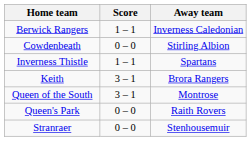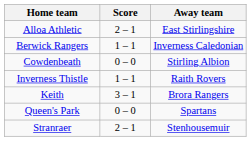+ row: Alloa Athletic | 2 – 1 | East Stirlingshire
Inverness Thistle | Away team: Spartans -> Raith Rovers
- row: Queen of the South | 3 – 1 | Montrose
Queen's Park | Away team: Raith Rovers -> Spartans
Stranraer | Score: 0 – 0 -> 2 – 1
